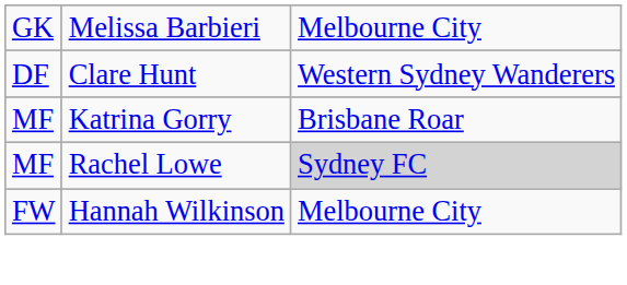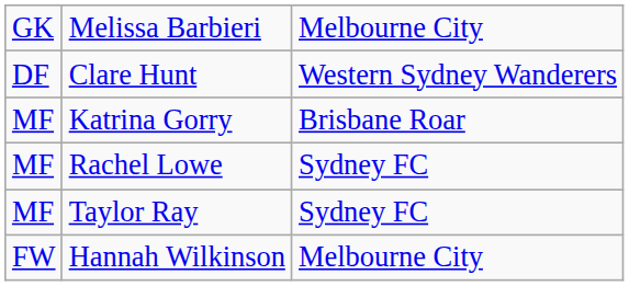Rachel Lowe | column 3: lightgrey background -> no background
+ row: MF | Taylor Ray | Sydney FC
